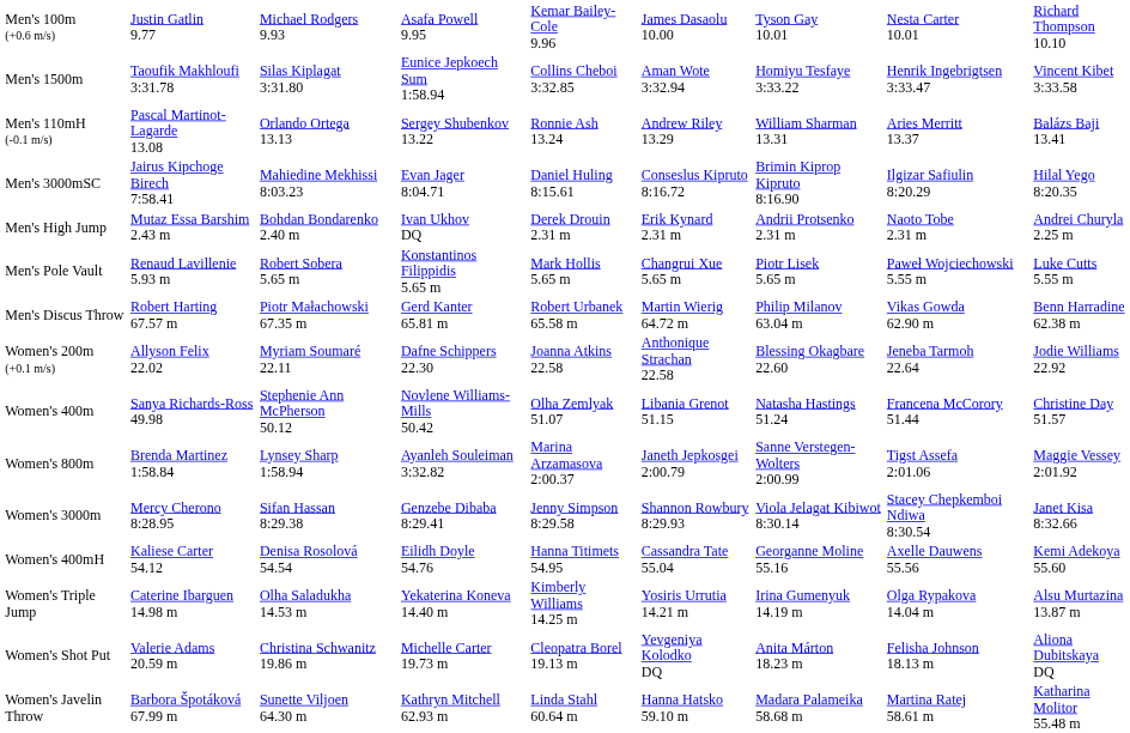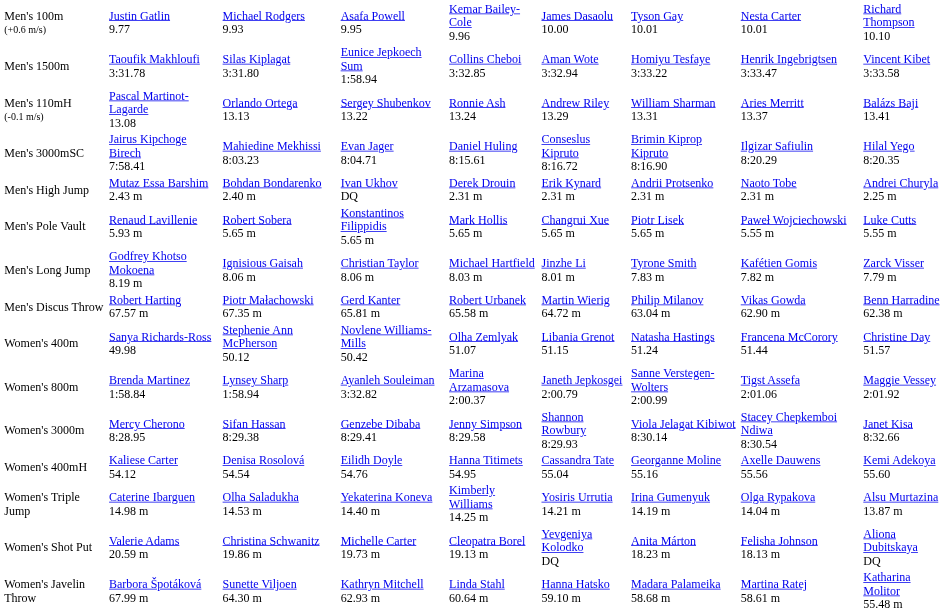+ row: Men's Long Jump | Godfrey Khotso Mokoena 8.19 m | Ignisious Gaisah 8.06 m | Christian Taylor 8.06 m | Michael Hartfield 8.03 m | Jinzhe Li 8.01 m | Tyrone Smith 7.83 m | Kafétien Gomis 7.82 m | Zarck Visser 7.79 m
- row: Women's 200m (+0.1 m/s) | Allyson Felix 22.02 | Myriam Soumaré 22.11 | Dafne Schippers 22.30 | Joanna Atkins 22.58 | Anthonique Strachan 22.58 | Blessing Okagbare 22.60 | Jeneba Tarmoh 22.64 | Jodie Williams 22.92
